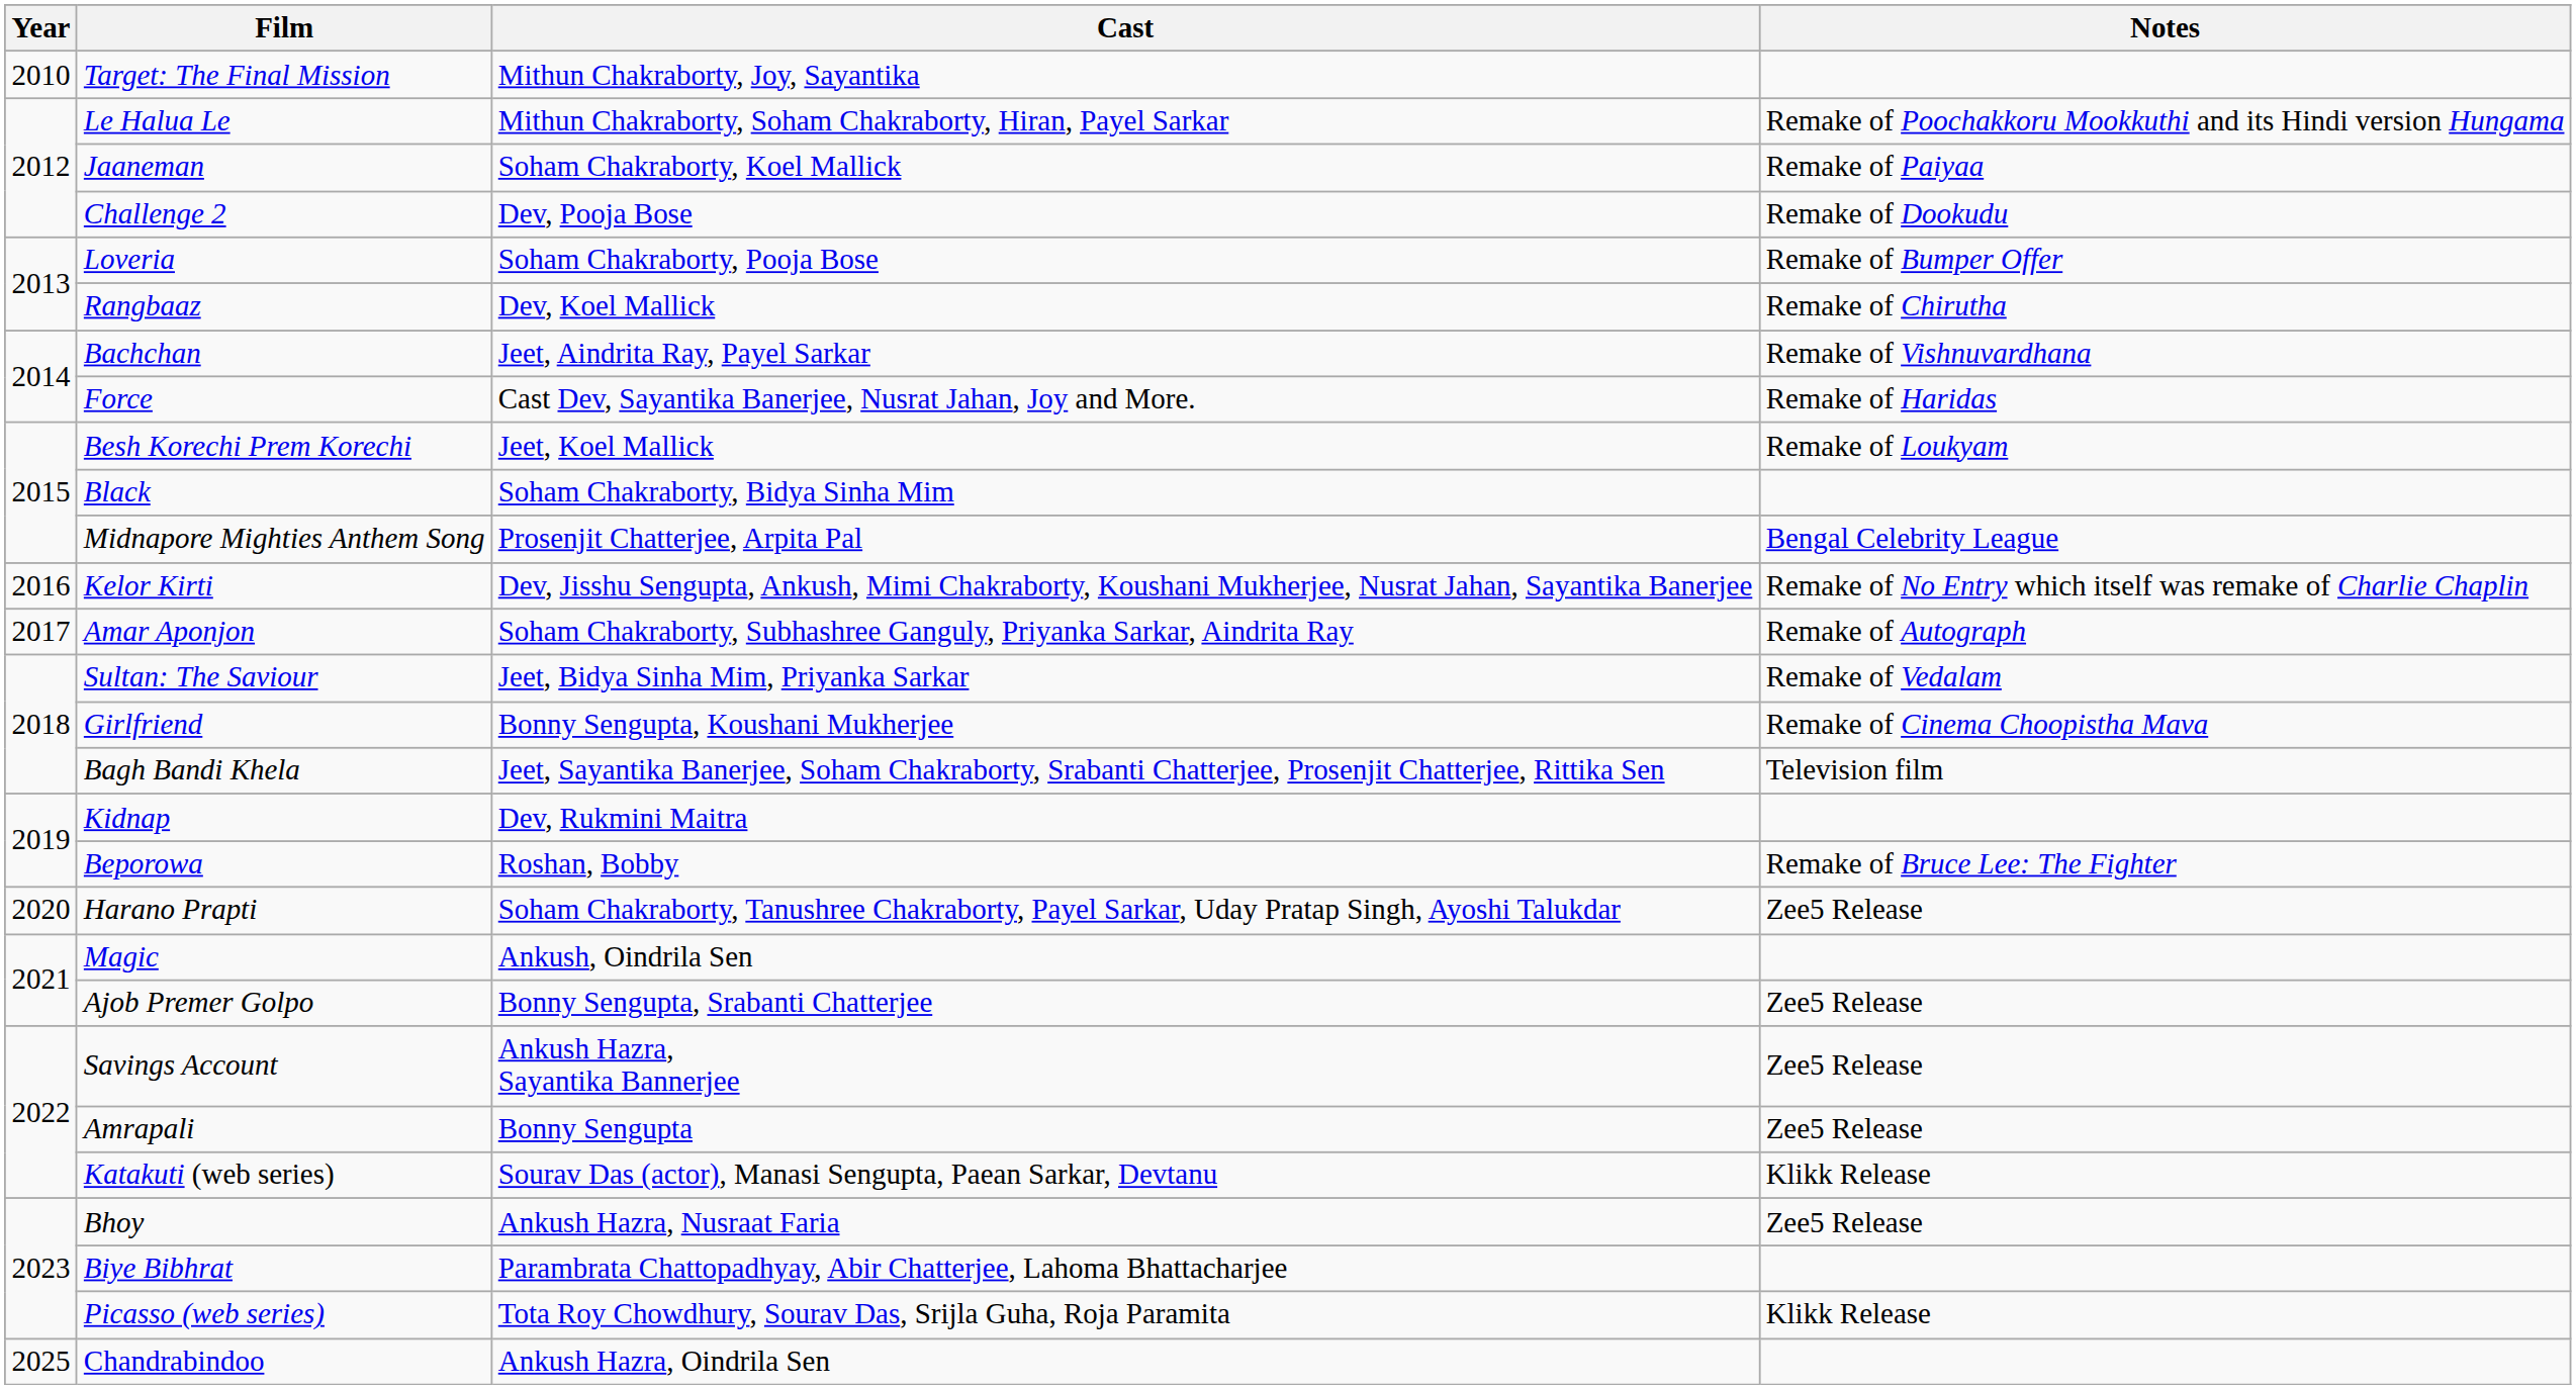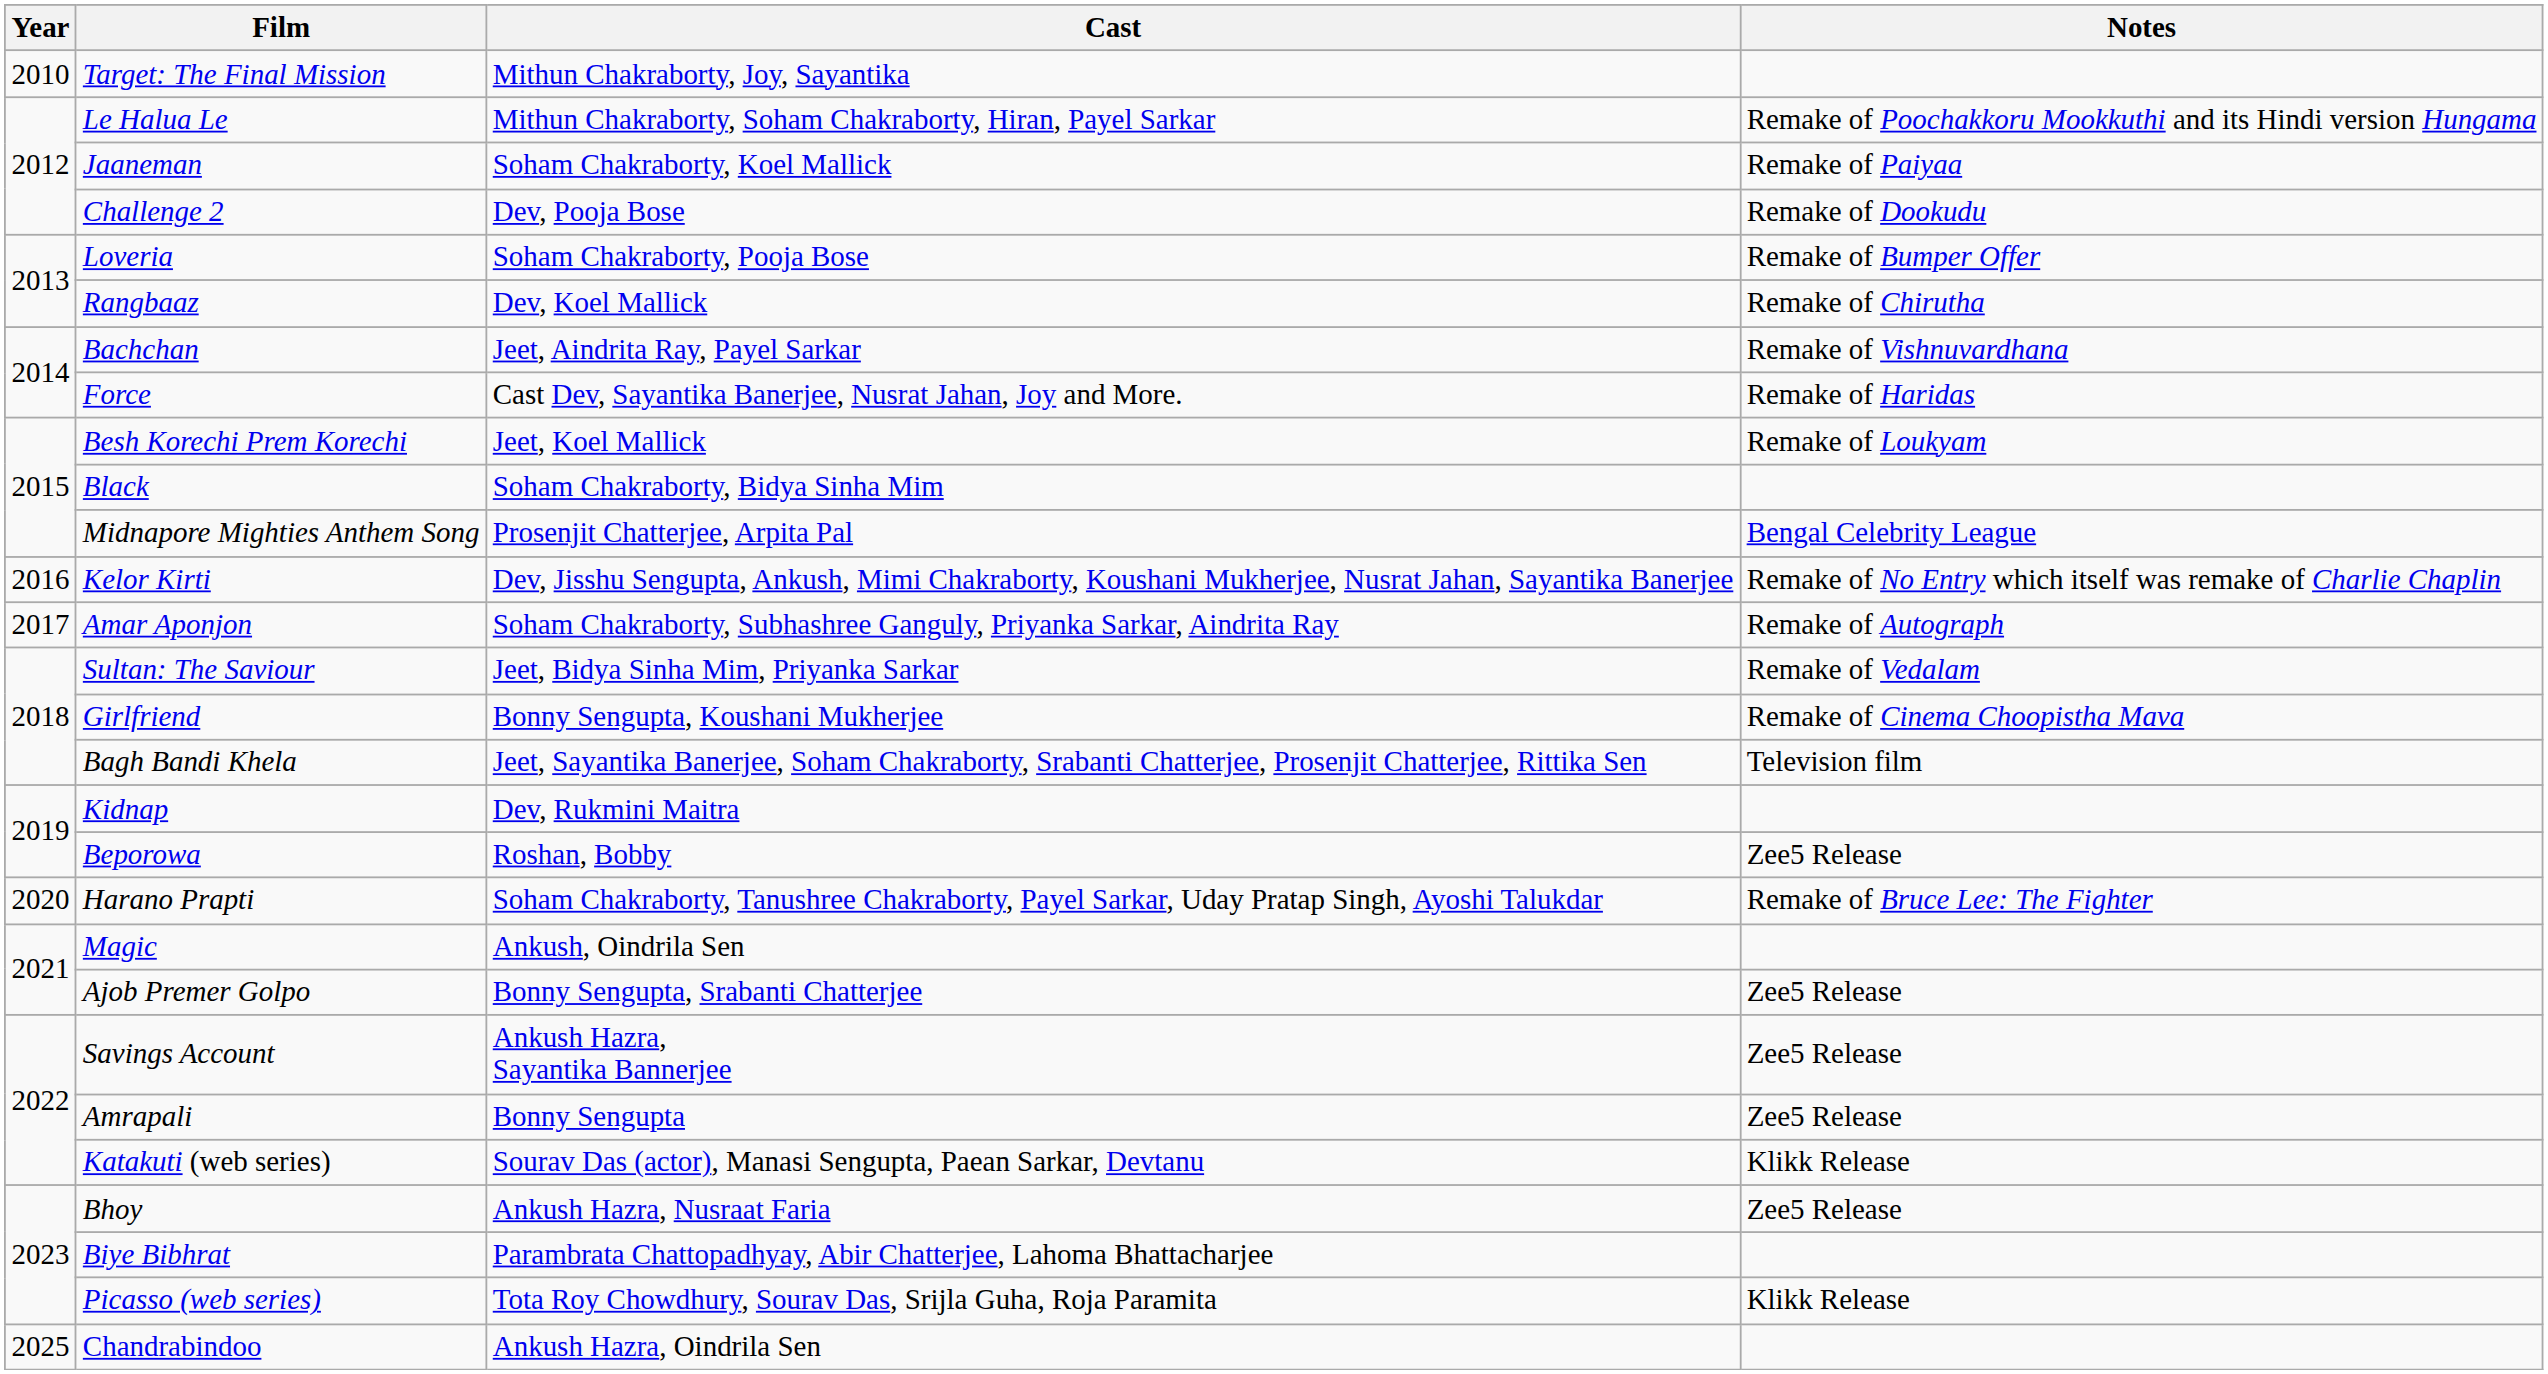Beporowa | Notes: Remake of Bruce Lee: The Fighter -> Zee5 Release
Harano Prapti | Notes: Zee5 Release -> Remake of Bruce Lee: The Fighter
